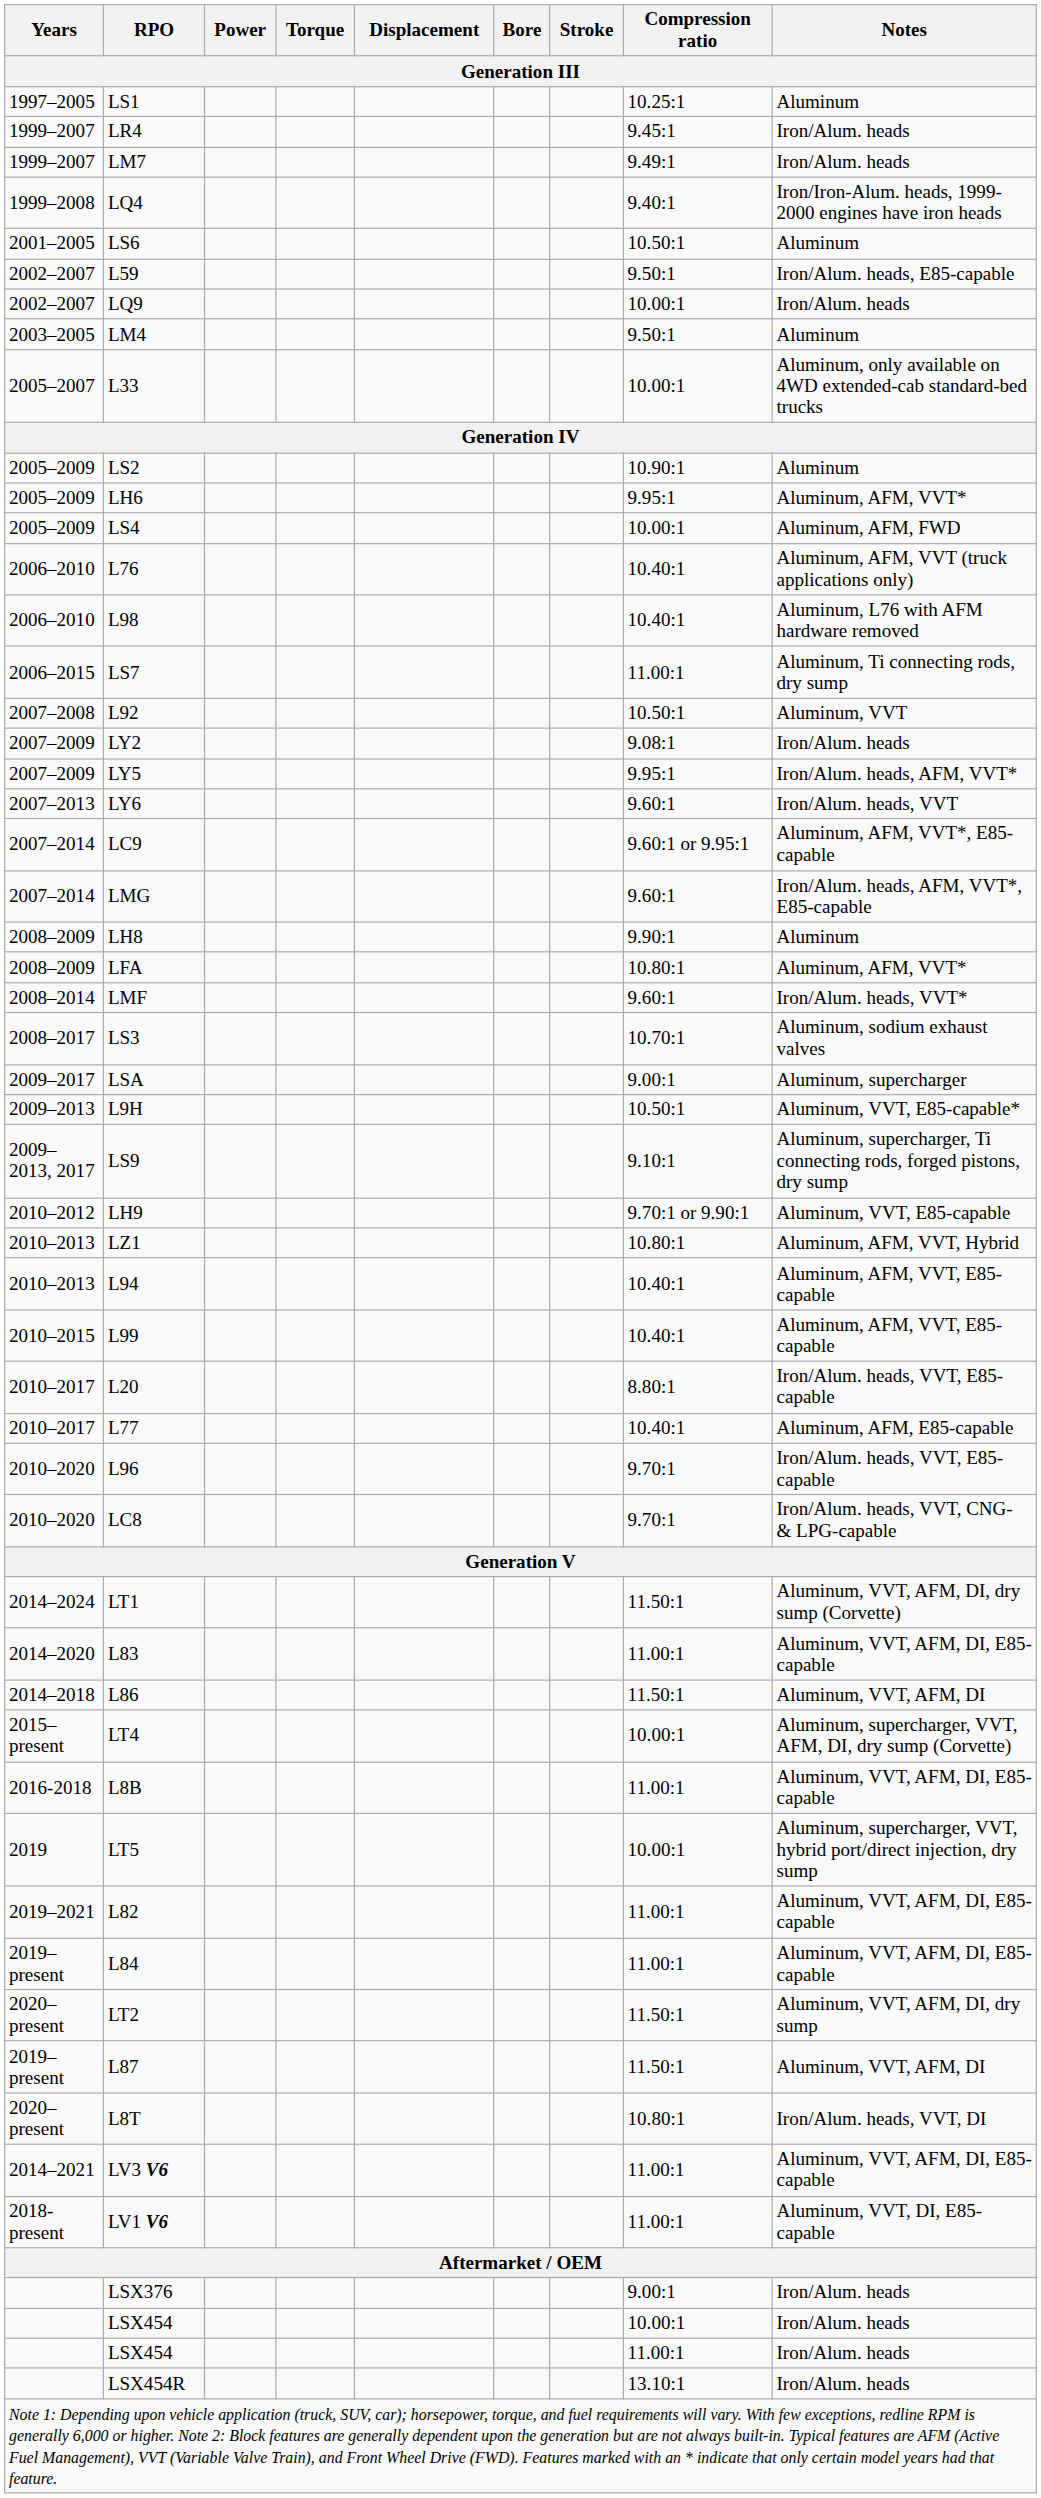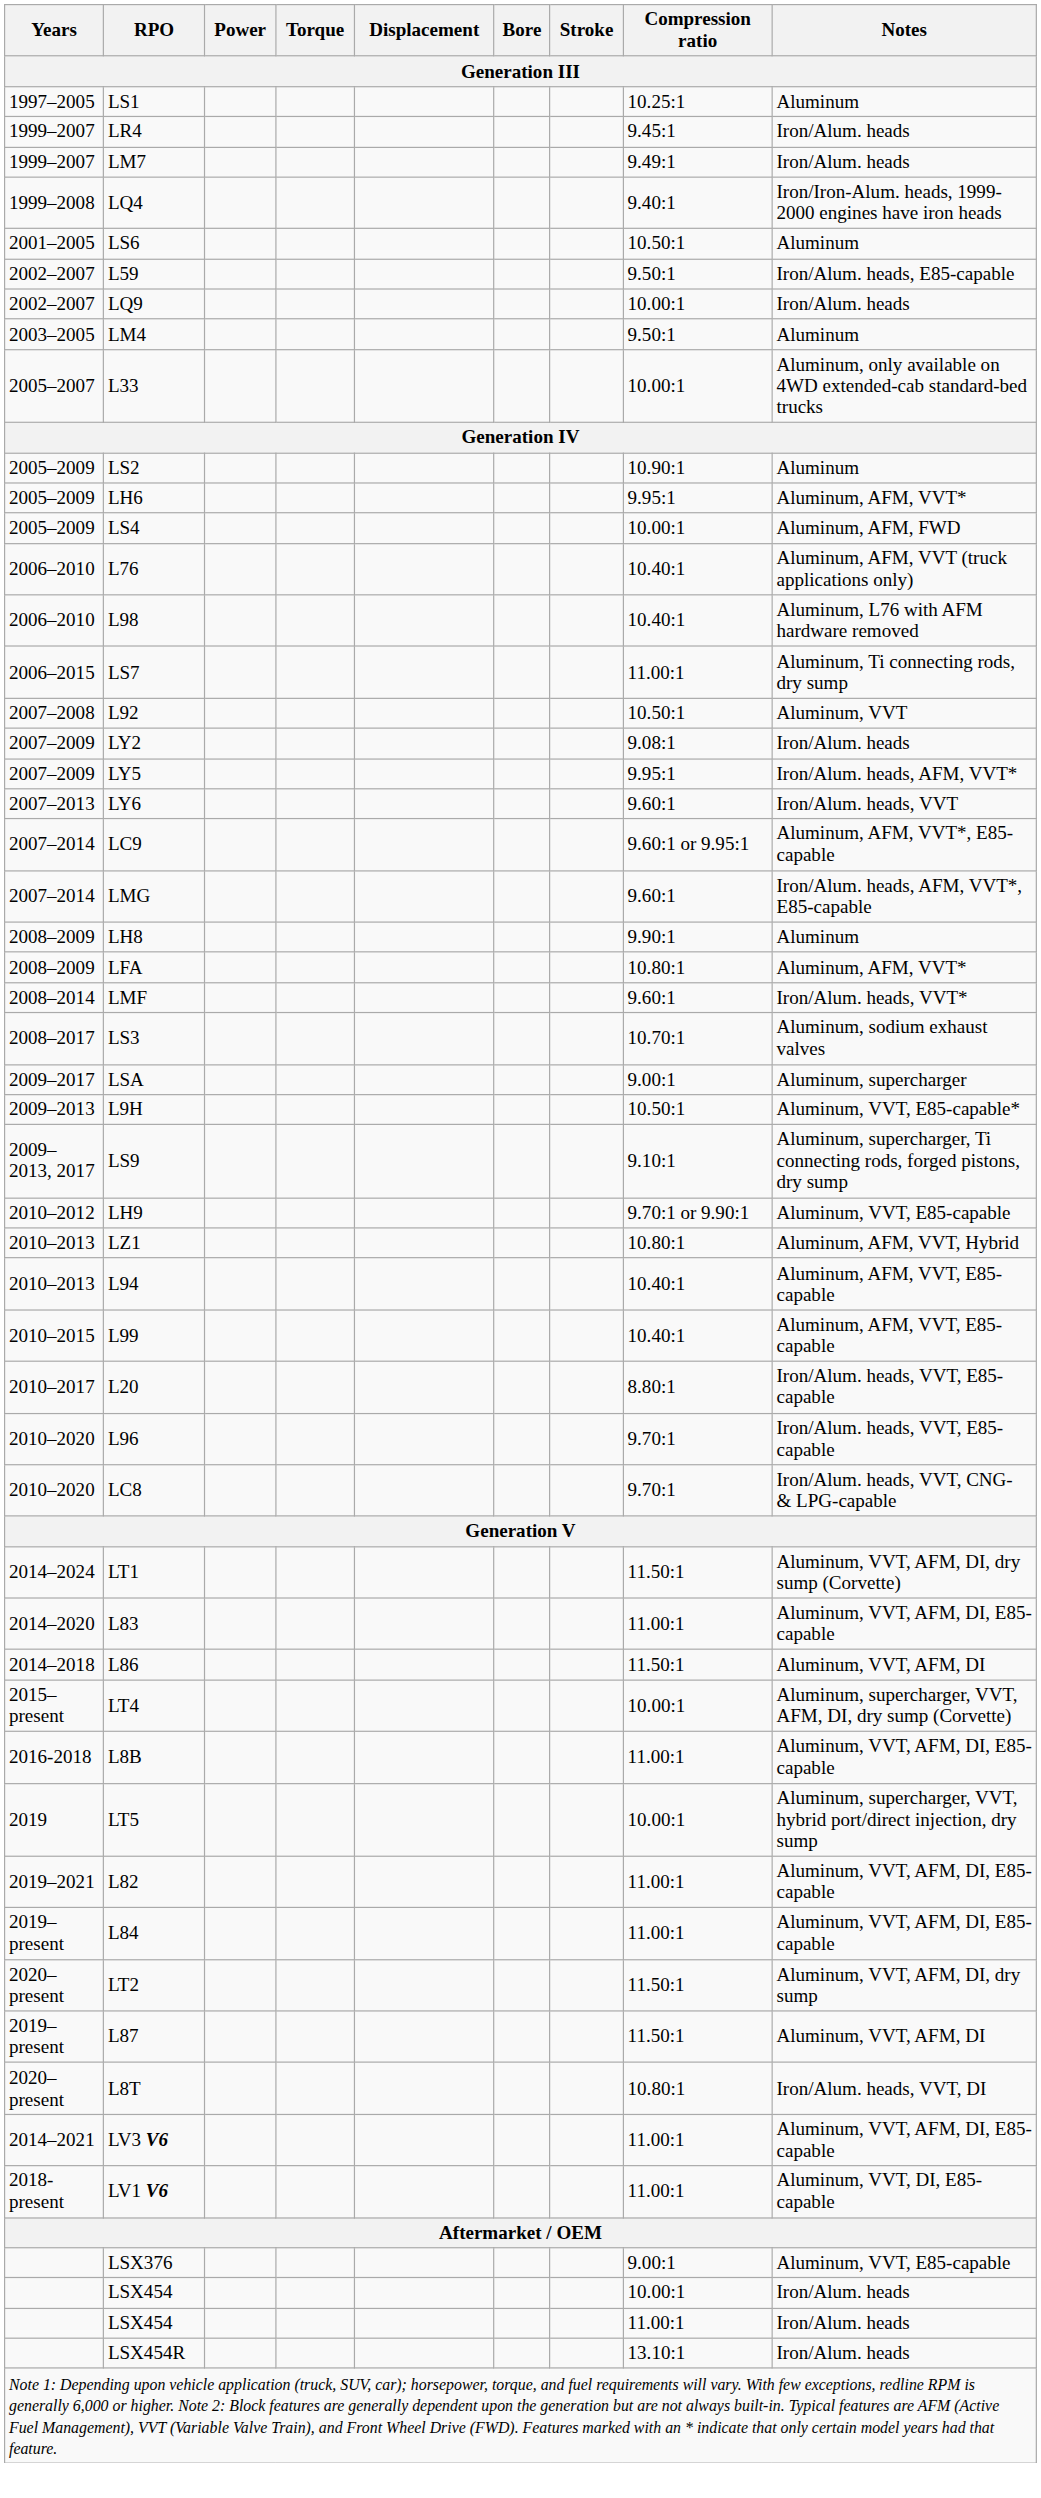- row: 2010–2017 | L77 | 10.40:1 | Aluminum, AFM, E85-capable
LSX376 | Notes: Iron/Alum. heads -> Aluminum, VVT, E85-capable
